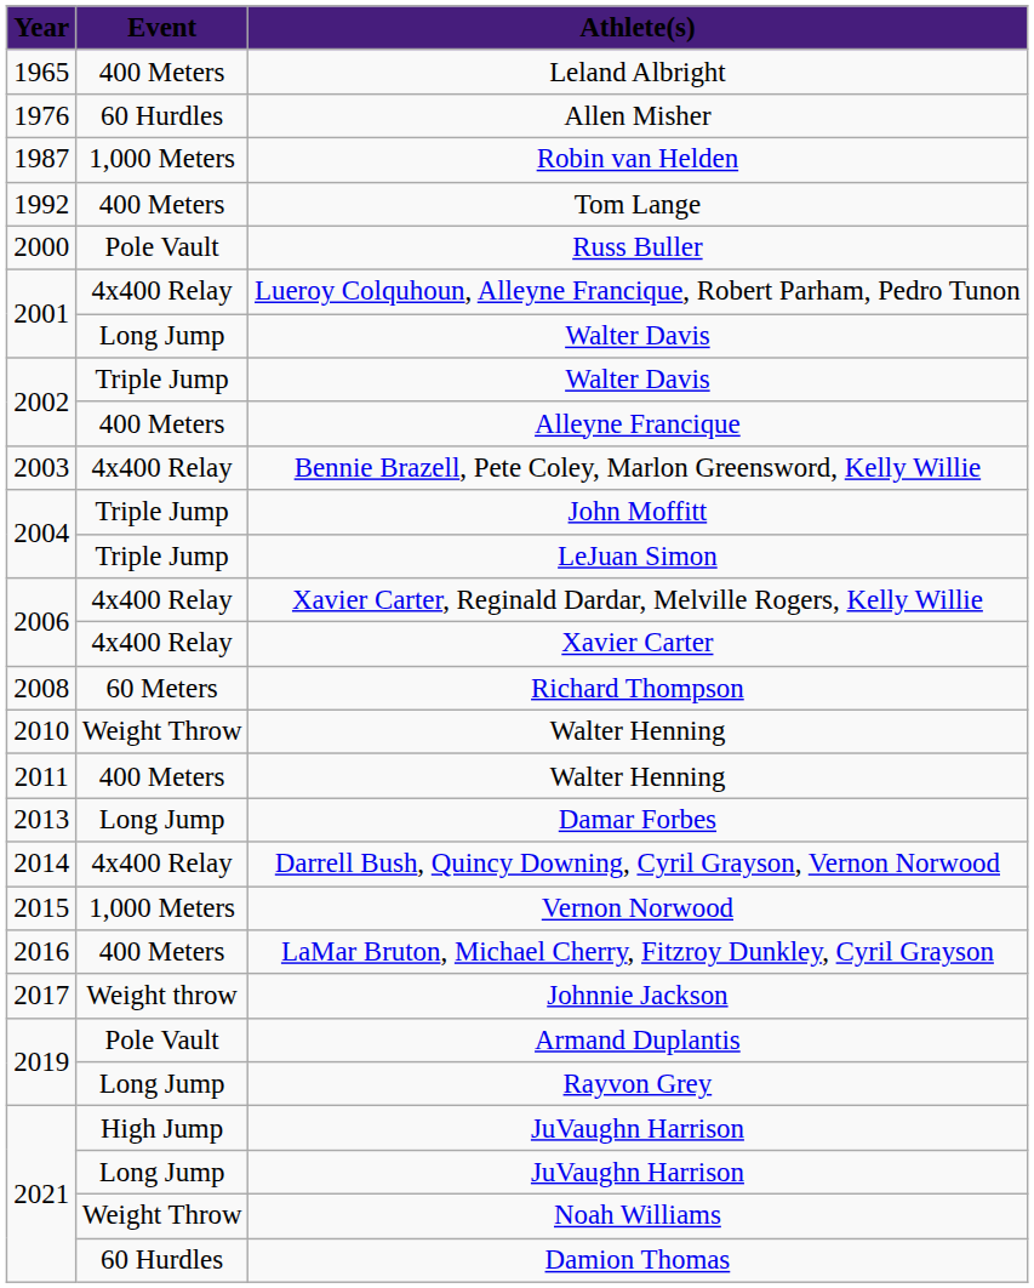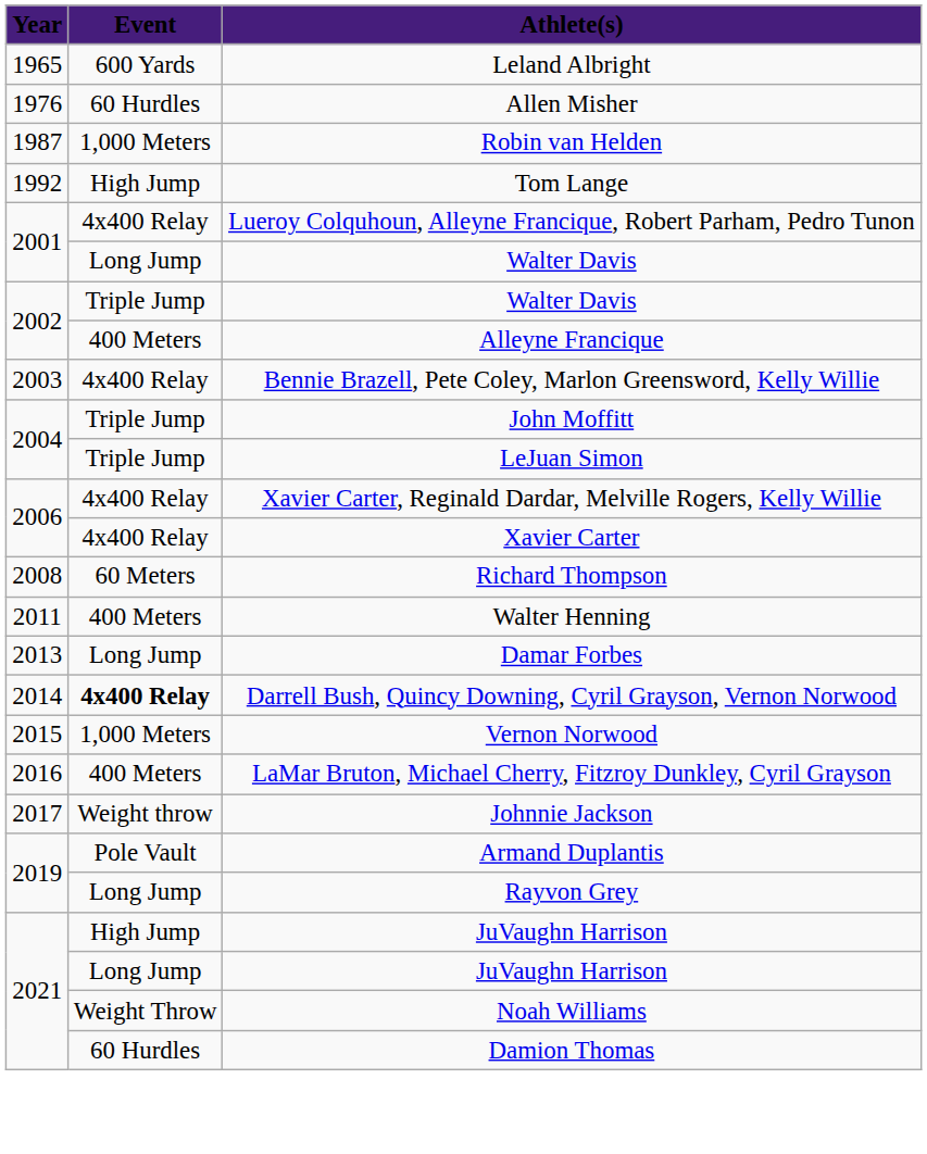Leland Albright | Event: 400 Meters -> 600 Yards
Tom Lange | Event: 400 Meters -> High Jump
- row: 2000 | Pole Vault | Russ Buller
- row: 2010 | Weight Throw | Walter Henning
Darrell Bush, Quincy Downing, Cyril Grayson, Vernon Norwood | Event: normal -> bold
